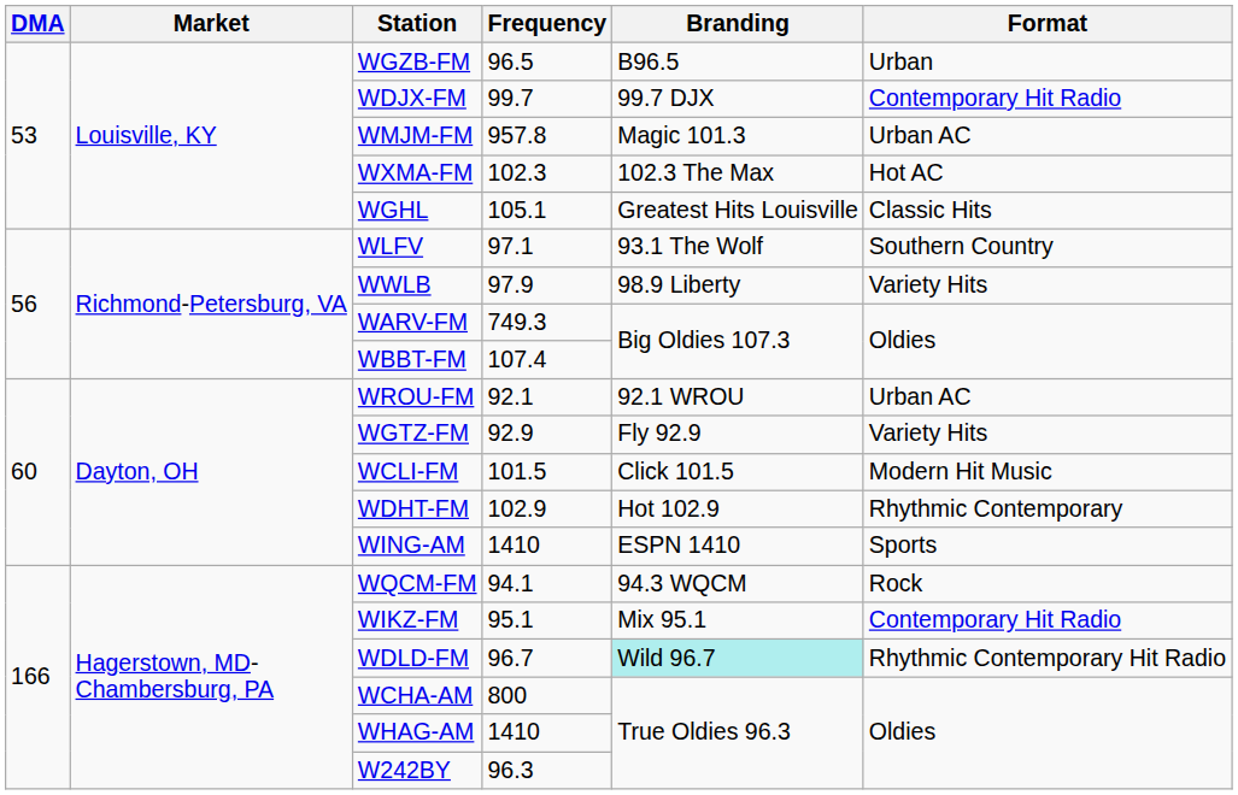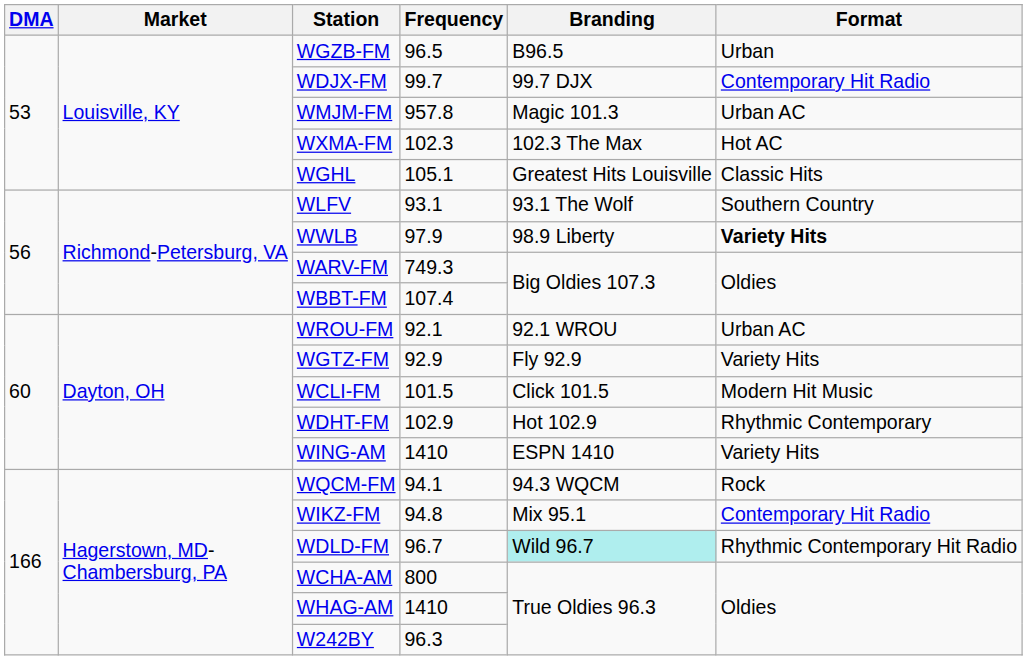WLFV | Frequency: 97.1 -> 93.1
WWLB | Format: normal -> bold
WING-AM | Format: Sports -> Variety Hits
WIKZ-FM | Frequency: 95.1 -> 94.8
